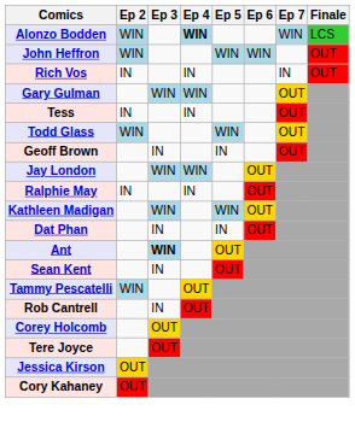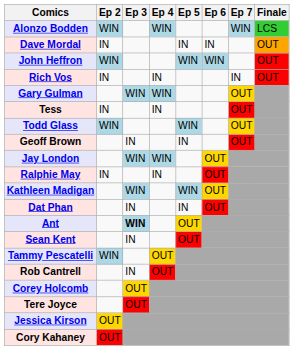Alonzo Bodden | Ep 4: bold -> normal
+ row: Dave Mordal | IN | IN | IN | OUT
